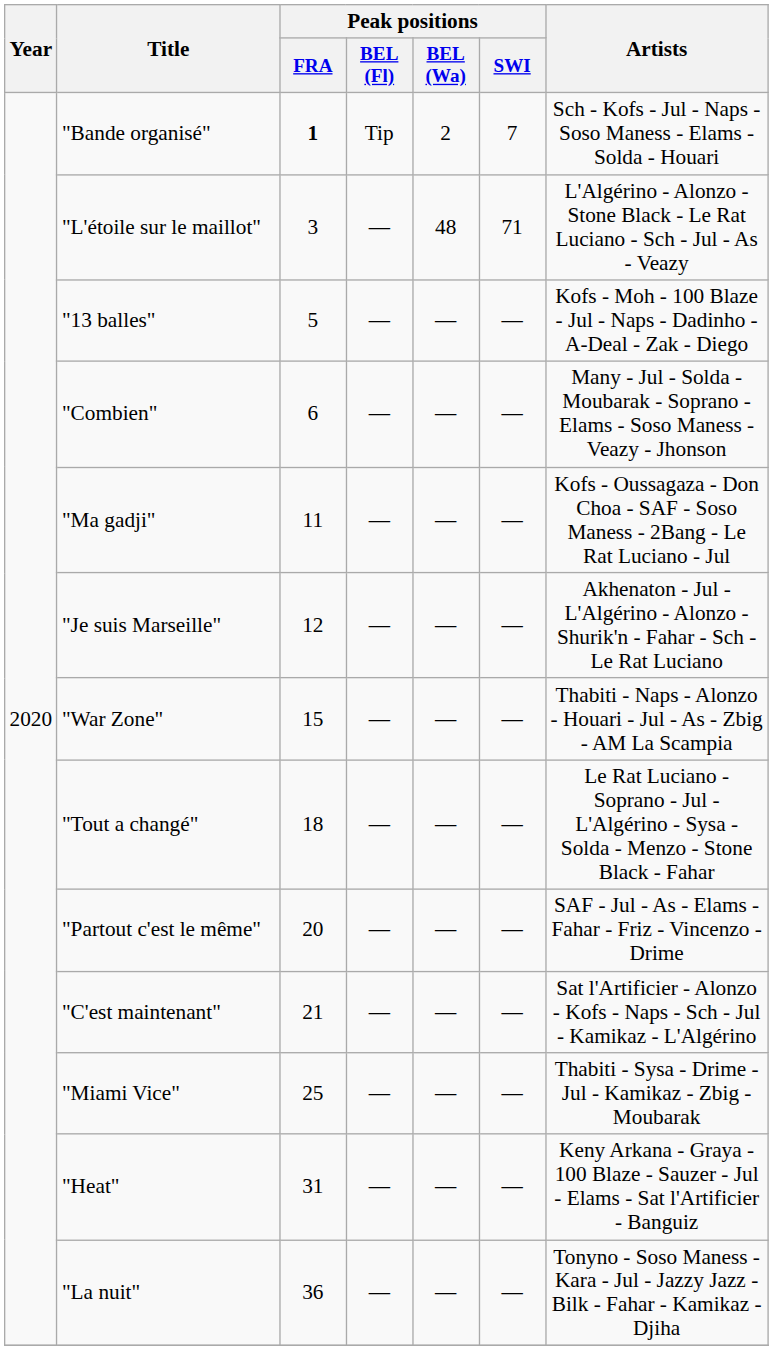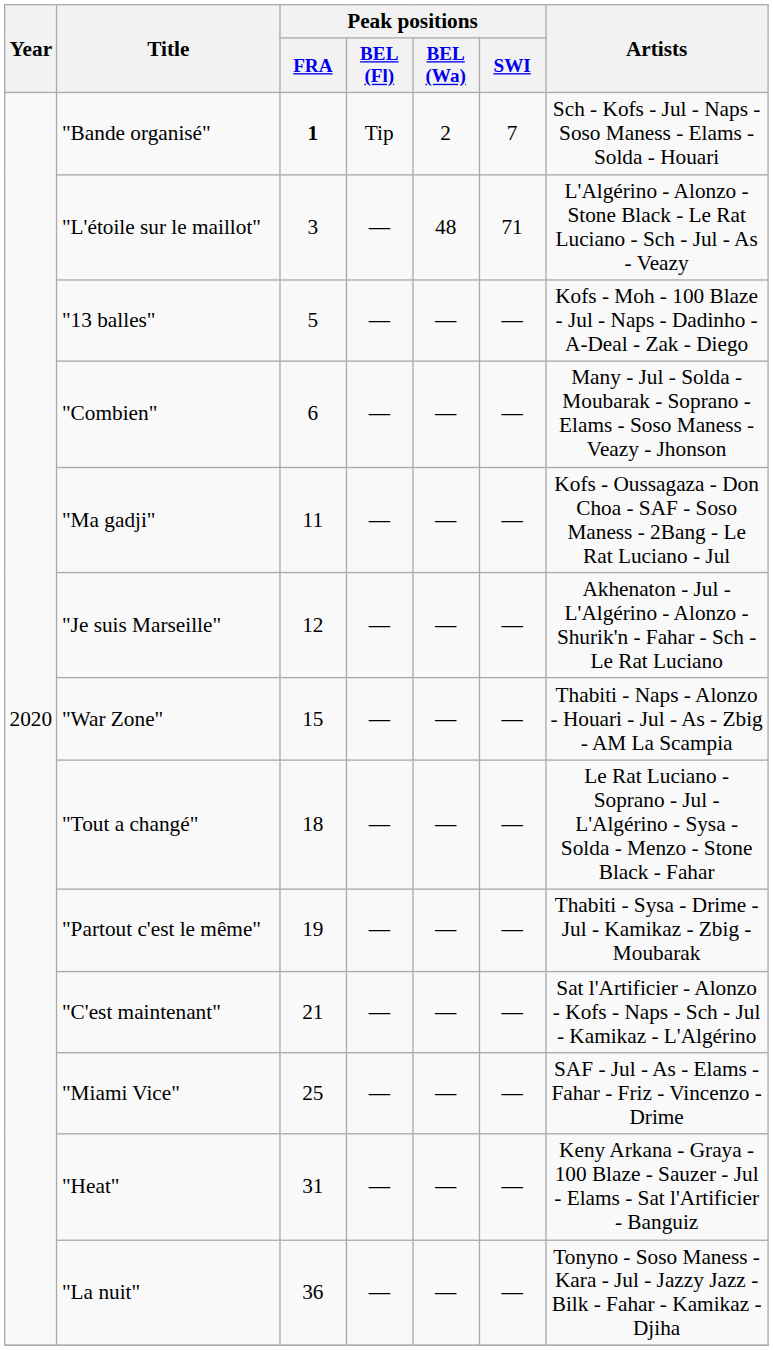"Partout c'est le même" | Peak positions / FRA: 20 -> 19
"Partout c'est le même" | Artists: SAF - Jul - As - Elams - Fahar - Friz - Vincenzo - Drime -> Thabiti - Sysa - Drime - Jul - Kamikaz - Zbig - Moubarak
"Miami Vice" | Artists: Thabiti - Sysa - Drime - Jul - Kamikaz - Zbig - Moubarak -> SAF - Jul - As - Elams - Fahar - Friz - Vincenzo - Drime
